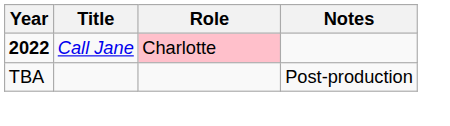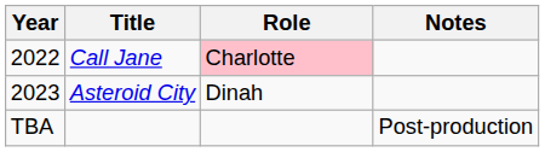Call Jane | Year: bold -> normal
+ row: 2023 | Asteroid City | Dinah
